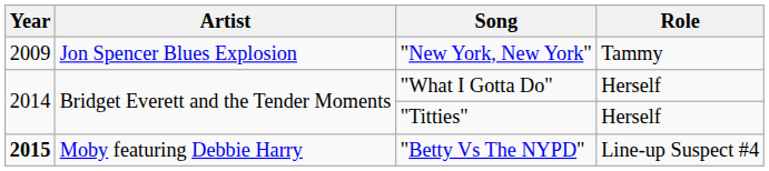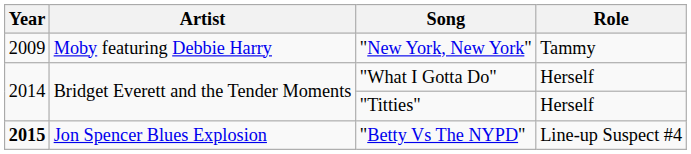"New York, New York" | Artist: Jon Spencer Blues Explosion -> Moby featuring Debbie Harry
"Betty Vs The NYPD" | Artist: Moby featuring Debbie Harry -> Jon Spencer Blues Explosion
